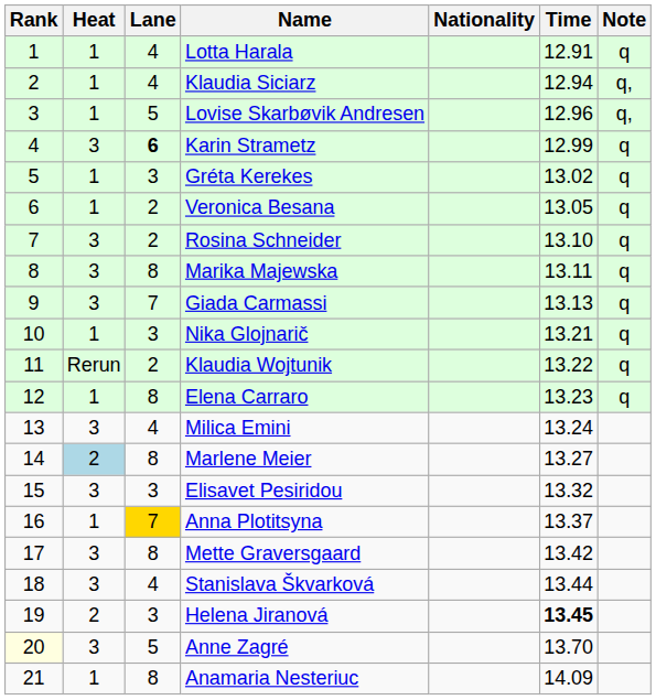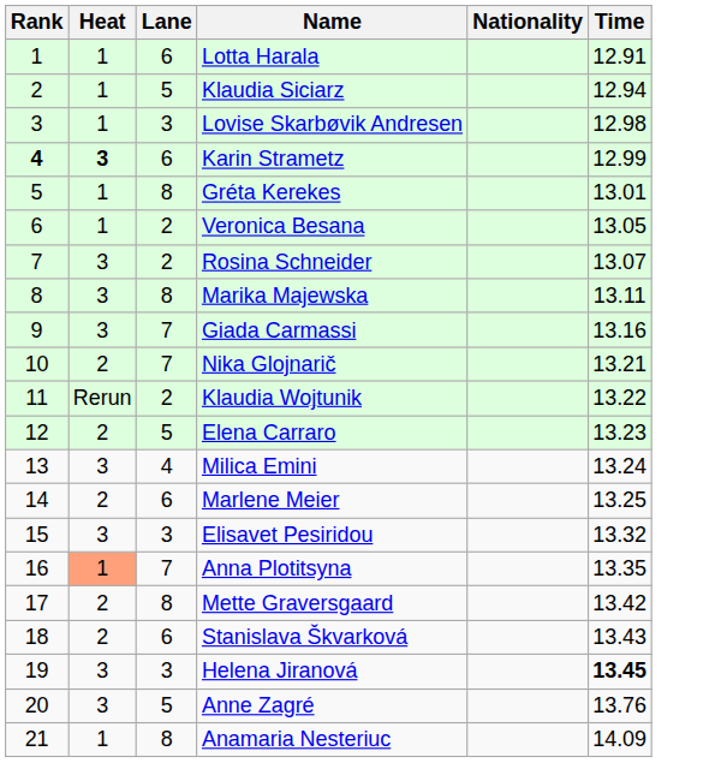- column: Note | q | q, | q, | q | q | q | q | q | q | q | q | q
Lotta Harala | Lane: 4 -> 6
Klaudia Siciarz | Lane: 4 -> 5
Lovise Skarbøvik Andresen | Lane: 5 -> 3
Lovise Skarbøvik Andresen | Time: 12.96 -> 12.98
Karin Strametz | Rank: normal -> bold
Karin Strametz | Heat: normal -> bold
Karin Strametz | Lane: bold -> normal
Gréta Kerekes | Lane: 3 -> 8
Gréta Kerekes | Time: 13.02 -> 13.01
Rosina Schneider | Time: 13.10 -> 13.07
Giada Carmassi | Time: 13.13 -> 13.16
Nika Glojnarič | Heat: 1 -> 2
Nika Glojnarič | Lane: 3 -> 7
Elena Carraro | Heat: 1 -> 2
Elena Carraro | Lane: 8 -> 5
Marlene Meier | Heat: lightblue background -> no background
Marlene Meier | Lane: 8 -> 6
Marlene Meier | Time: 13.27 -> 13.25
Anna Plotitsyna | Heat: no background -> lightsalmon background
Anna Plotitsyna | Lane: gold background -> no background
Anna Plotitsyna | Time: 13.37 -> 13.35
Mette Graversgaard | Heat: 3 -> 2
Stanislava Škvarková | Heat: 3 -> 2
Stanislava Škvarková | Lane: 4 -> 6
Stanislava Škvarková | Time: 13.44 -> 13.43
Helena Jiranová | Heat: 2 -> 3
Anne Zagré | Rank: lightyellow background -> no background
Anne Zagré | Time: 13.70 -> 13.76
